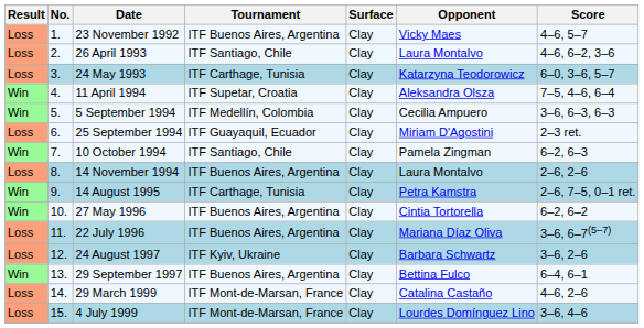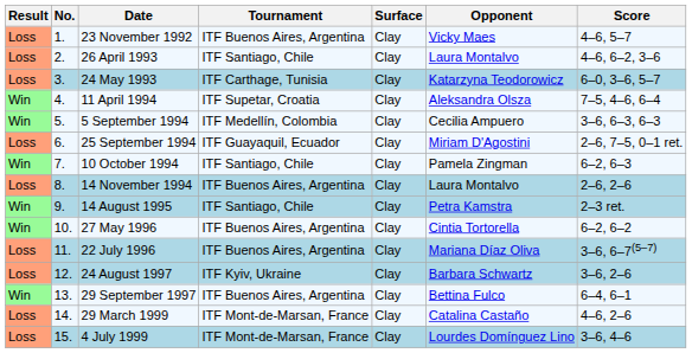25 September 1994 | Score: 2–3 ret. -> 2–6, 7–5, 0–1 ret.
14 August 1995 | Tournament: ITF Carthage, Tunisia -> ITF Santiago, Chile
14 August 1995 | Score: 2–6, 7–5, 0–1 ret. -> 2–3 ret.
